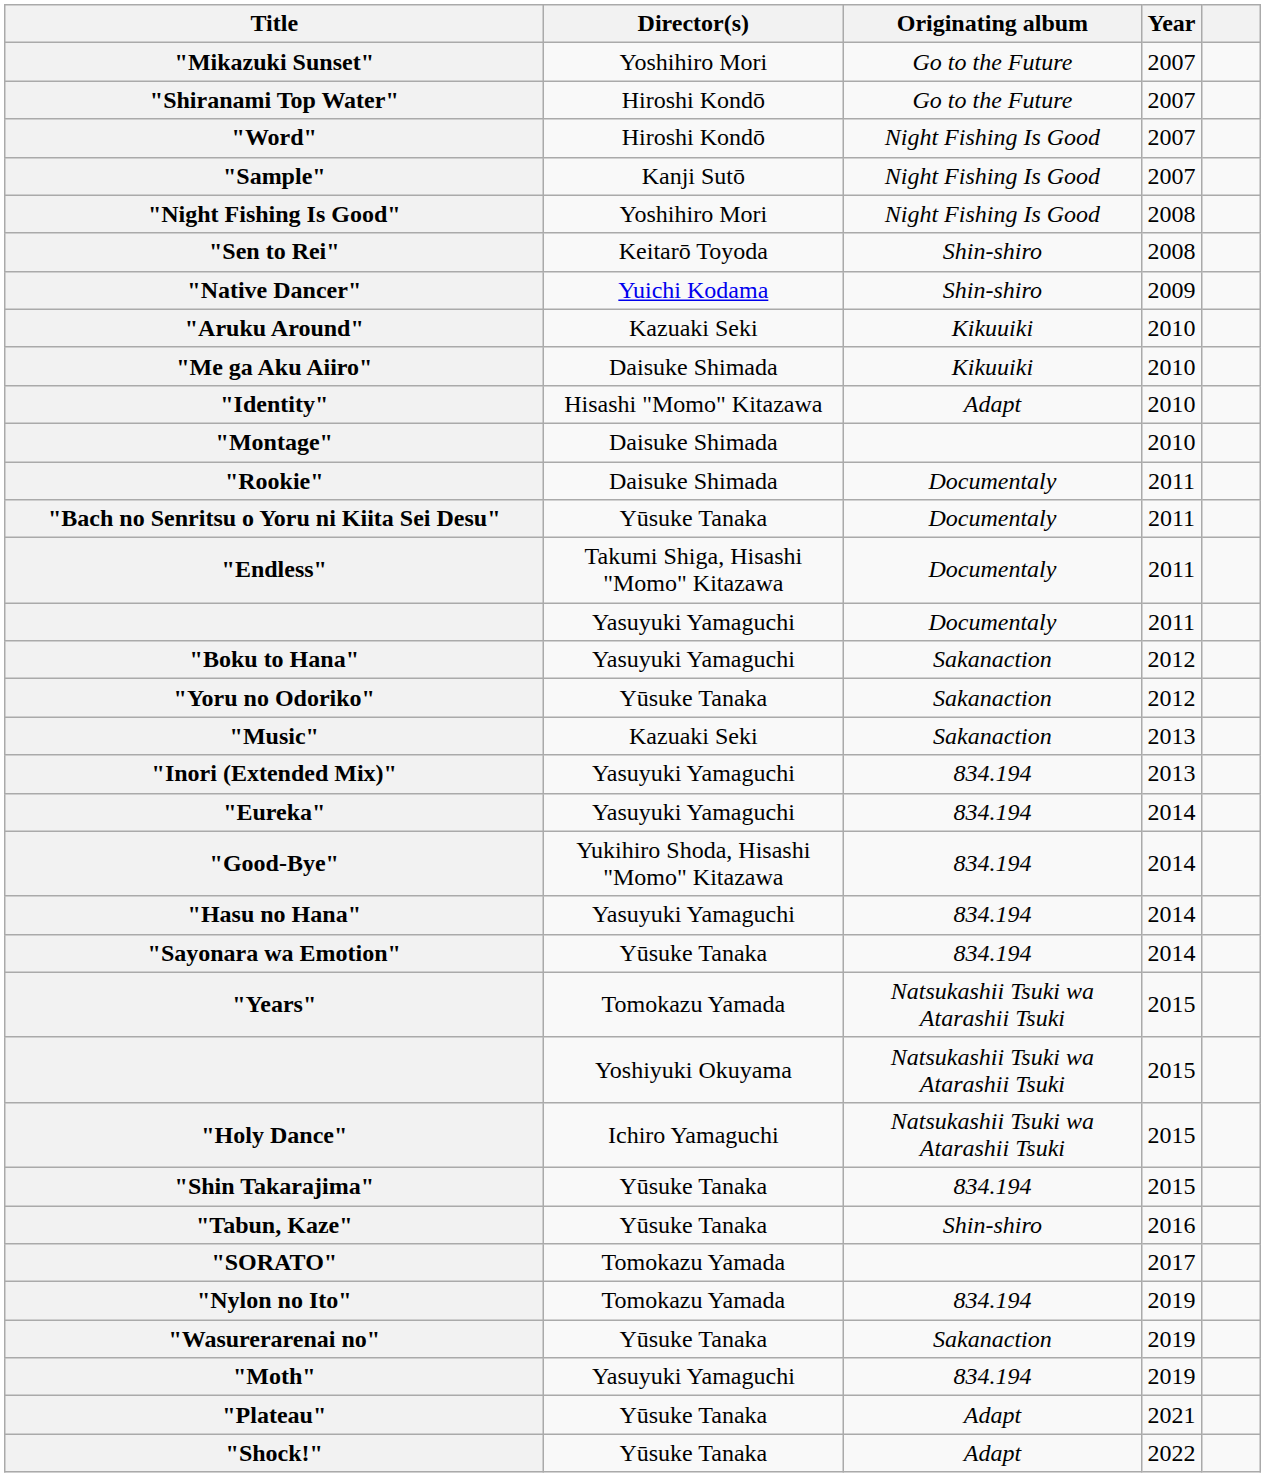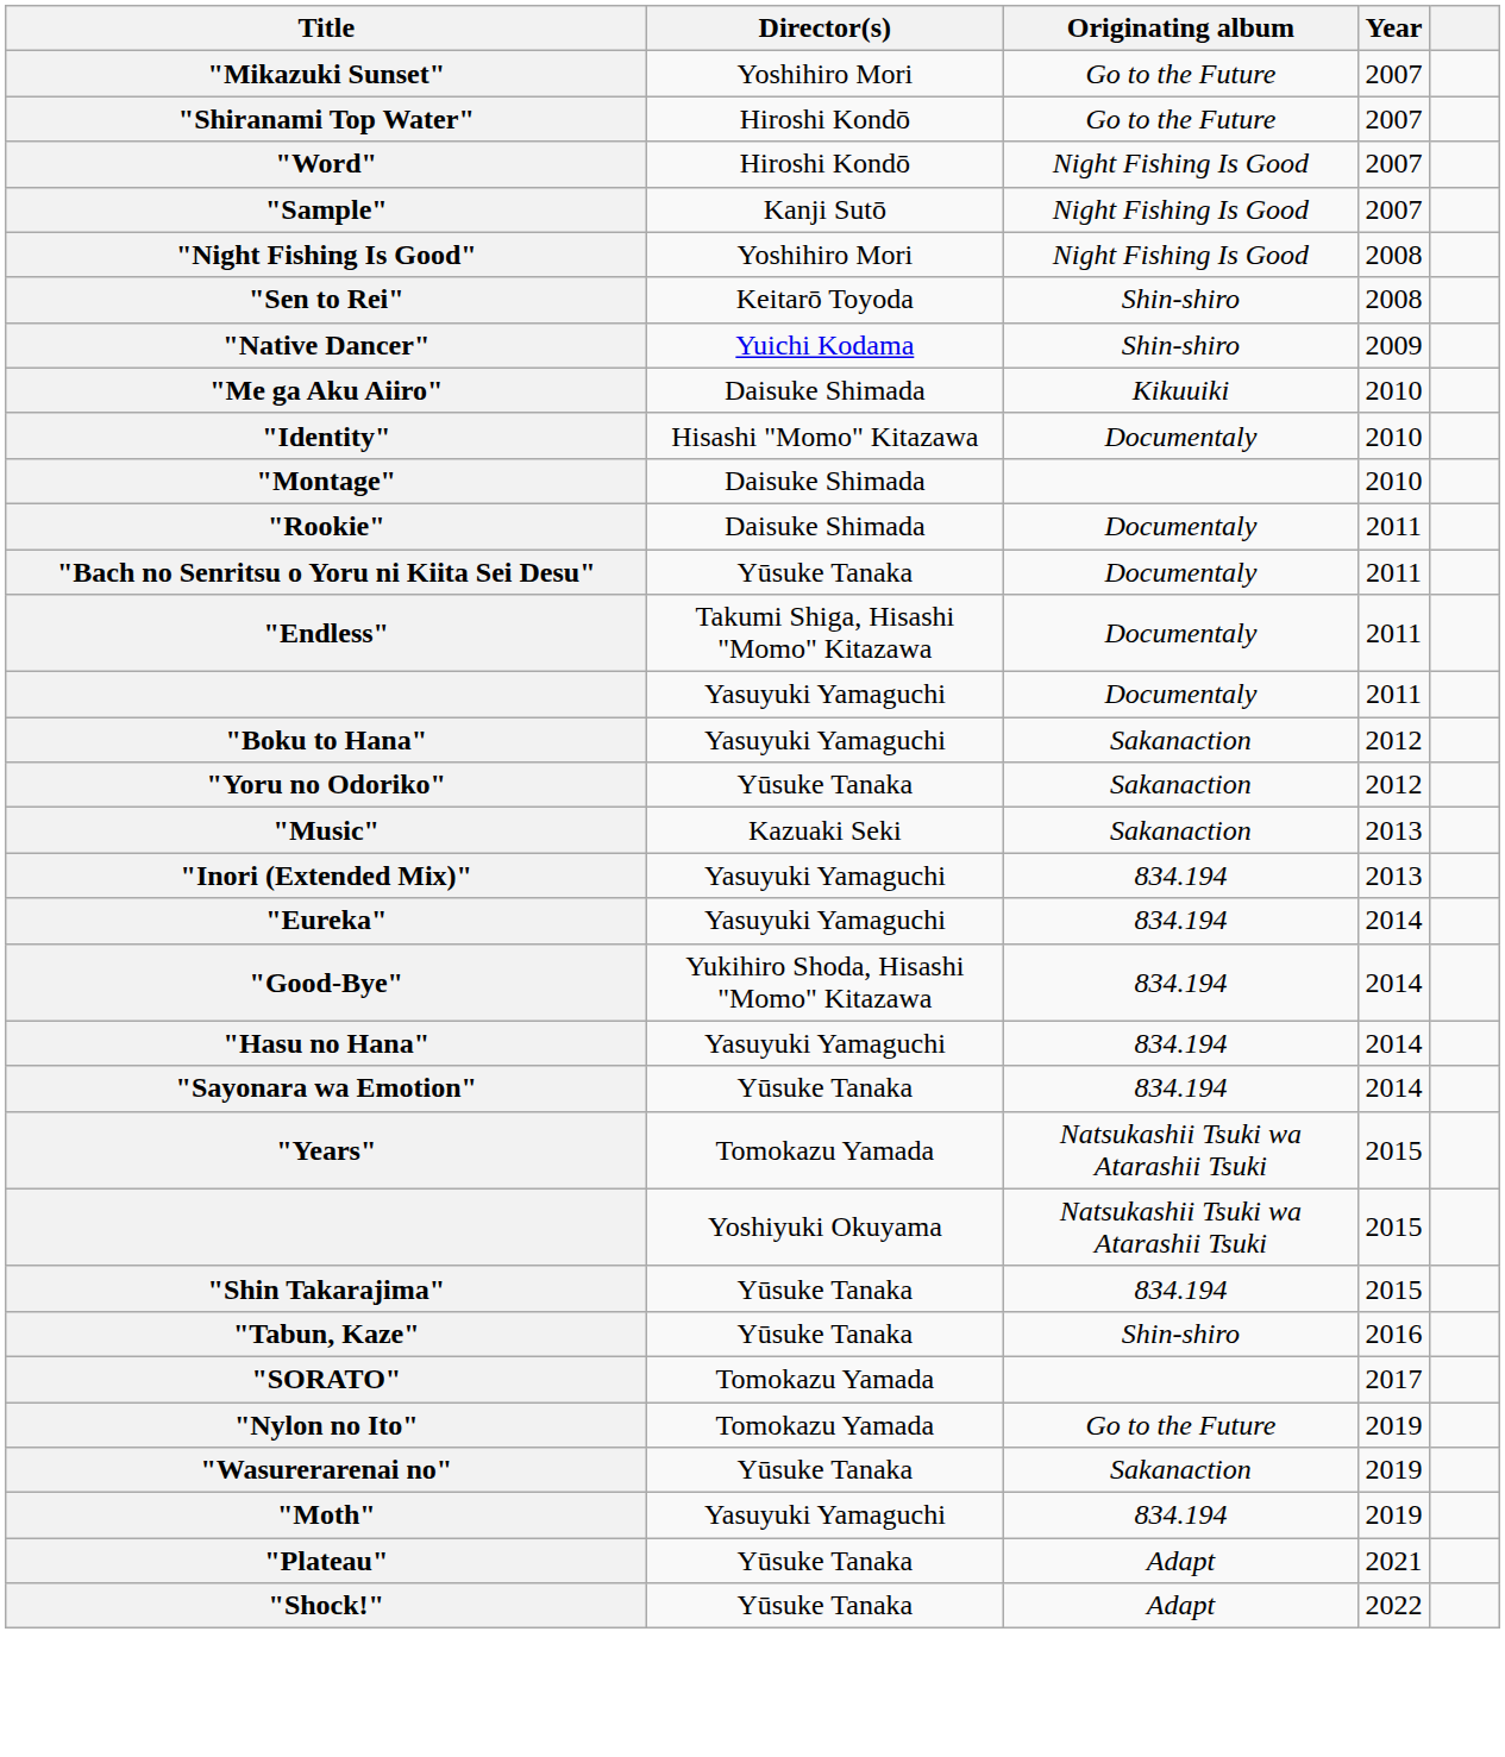- row: "Aruku Around" | Kazuaki Seki | Kikuuiki | 2010
"Identity" | Originating album: Adapt -> Documentaly
- row: "Holy Dance" | Ichiro Yamaguchi | Natsukashii Tsuki wa Atarashii Tsuki | 2015
"Nylon no Ito" | Originating album: 834.194 -> Go to the Future
